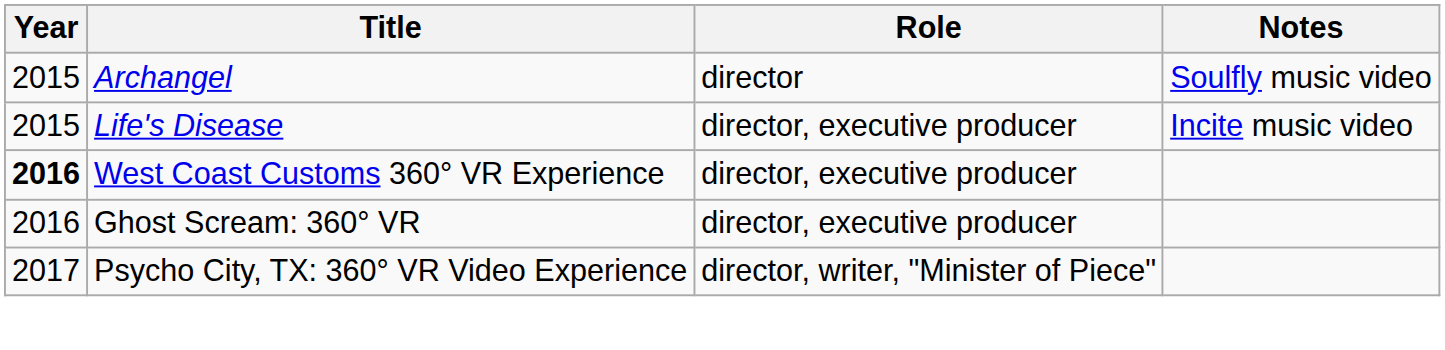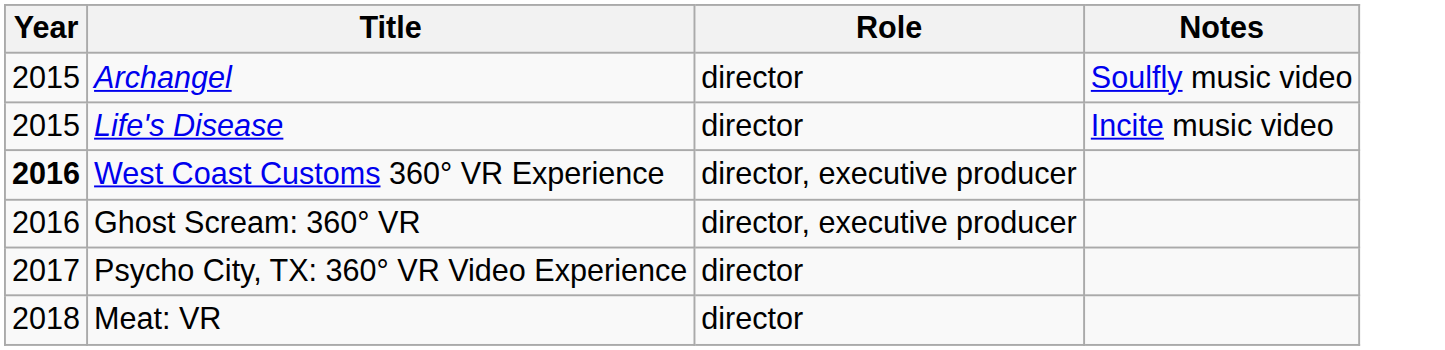Life's Disease | Role: director, executive producer -> director
Psycho City, TX: 360° VR Video Experience | Role: director, writer, "Minister of Piece" -> director
+ row: 2018 | Meat: VR | director
